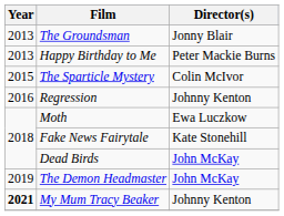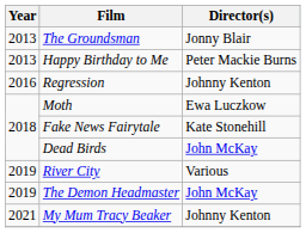- row: 2015 | The Sparticle Mystery | Colin McIvor
+ row: 2019 | River City | Various
My Mum Tracy Beaker | Year: bold -> normal
